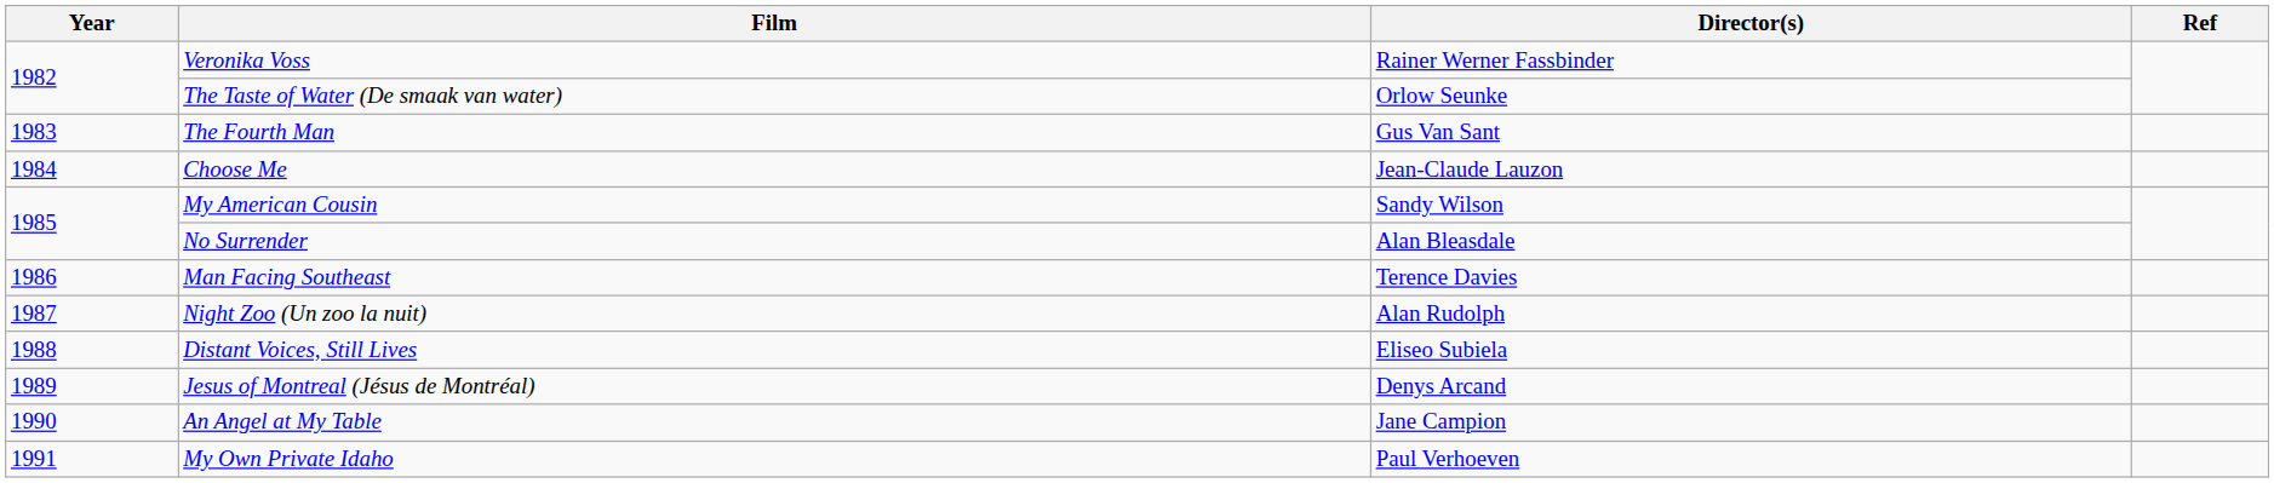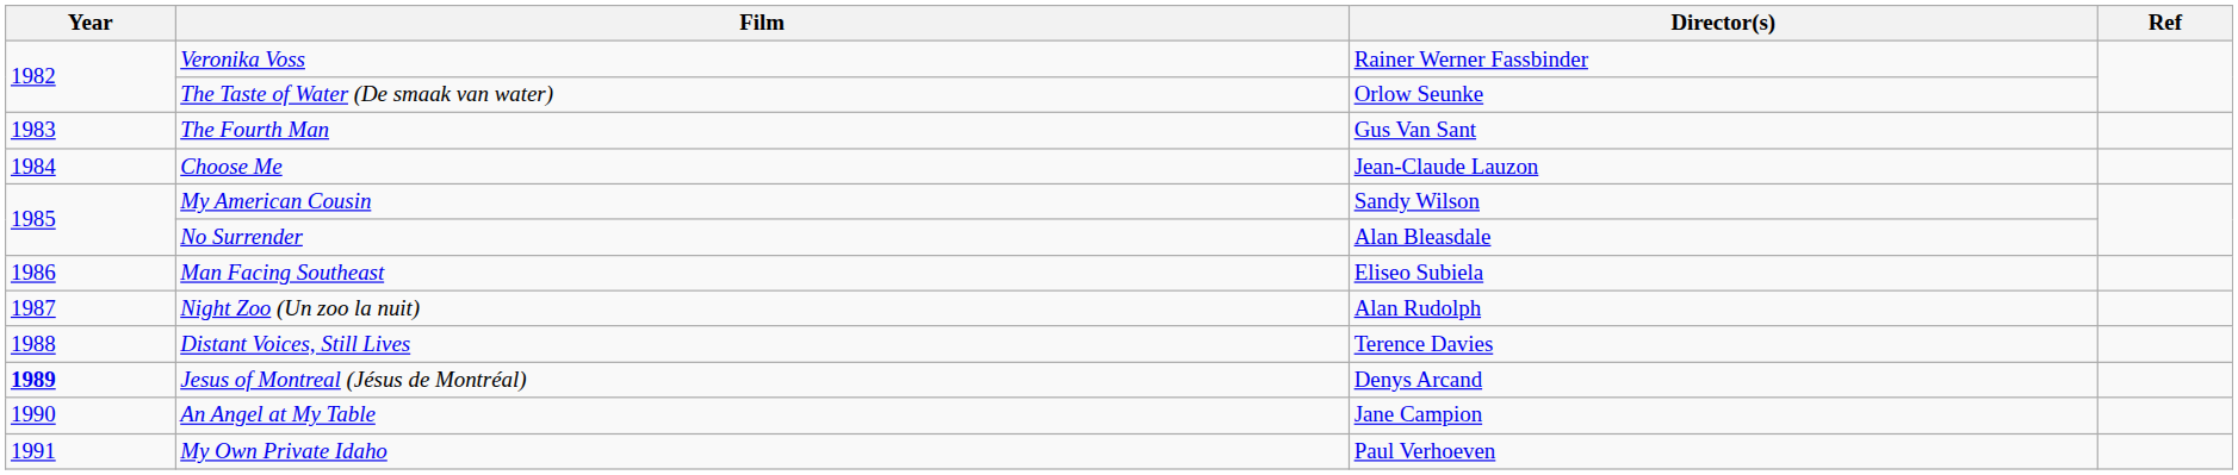Man Facing Southeast | Director(s): Terence Davies -> Eliseo Subiela
Distant Voices, Still Lives | Director(s): Eliseo Subiela -> Terence Davies
Jesus of Montreal (Jésus de Montréal) | Year: normal -> bold
